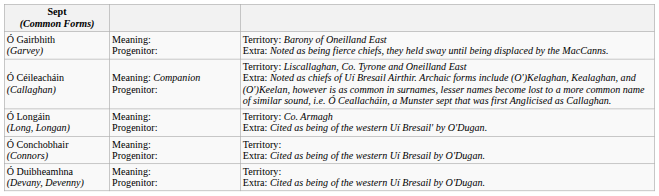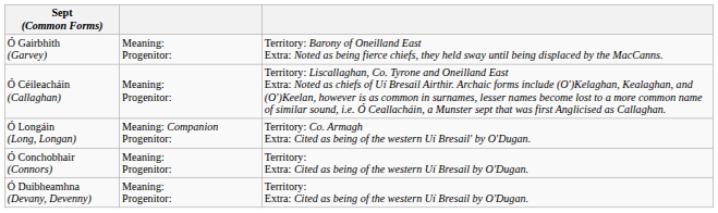Ó Céileacháin (Callaghan) | column 2: Meaning: Companion Progenitor: -> Meaning: Progenitor:
Ó Longáin (Long, Longan) | column 2: Meaning: Progenitor: -> Meaning: Companion Progenitor:
